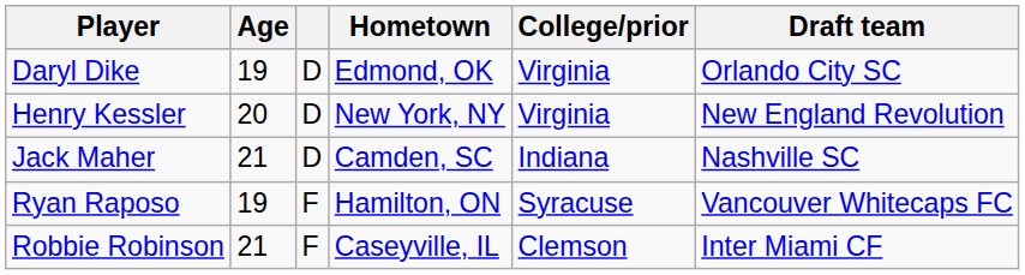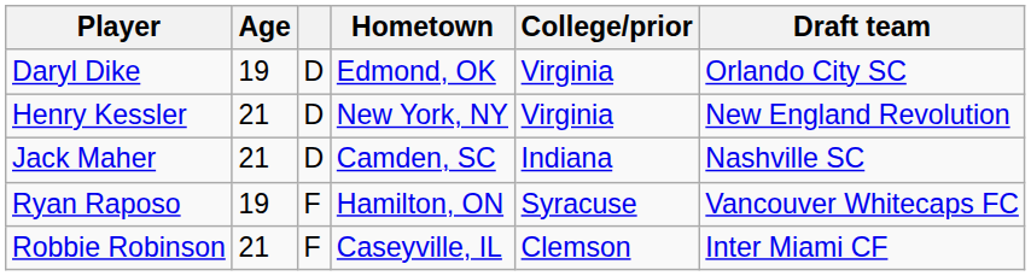Henry Kessler | Age: 20 -> 21
